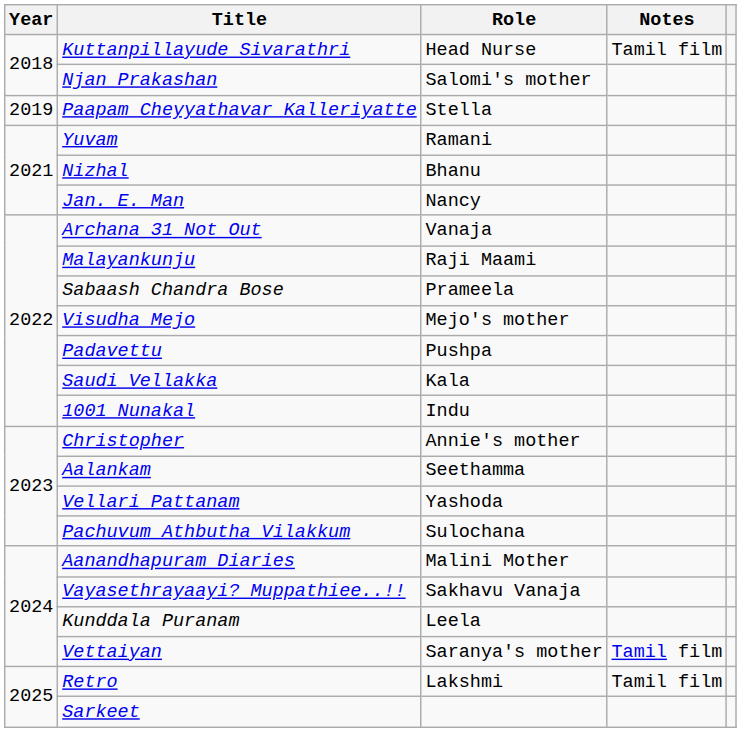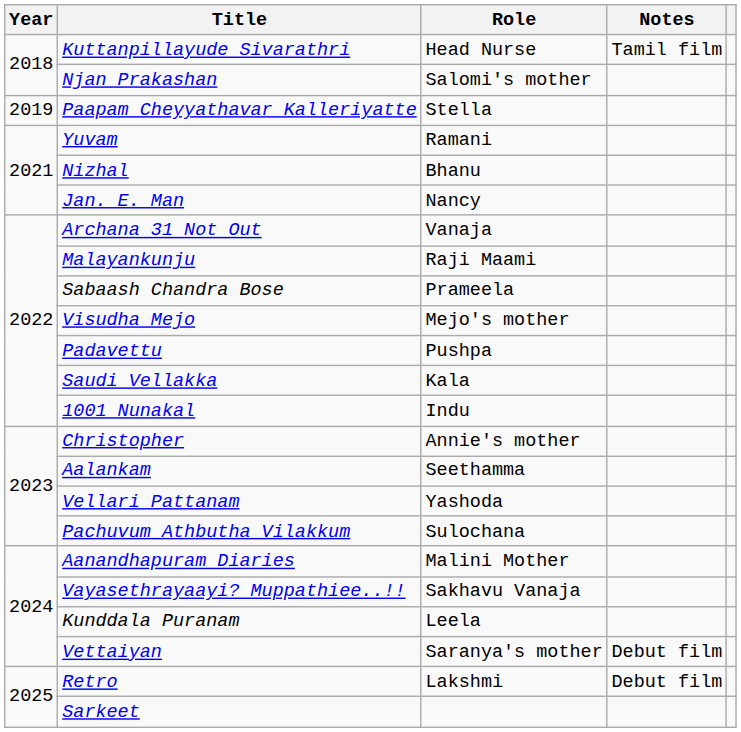Vettaiyan | Notes: Tamil film -> Debut film
Retro | Notes: Tamil film -> Debut film
